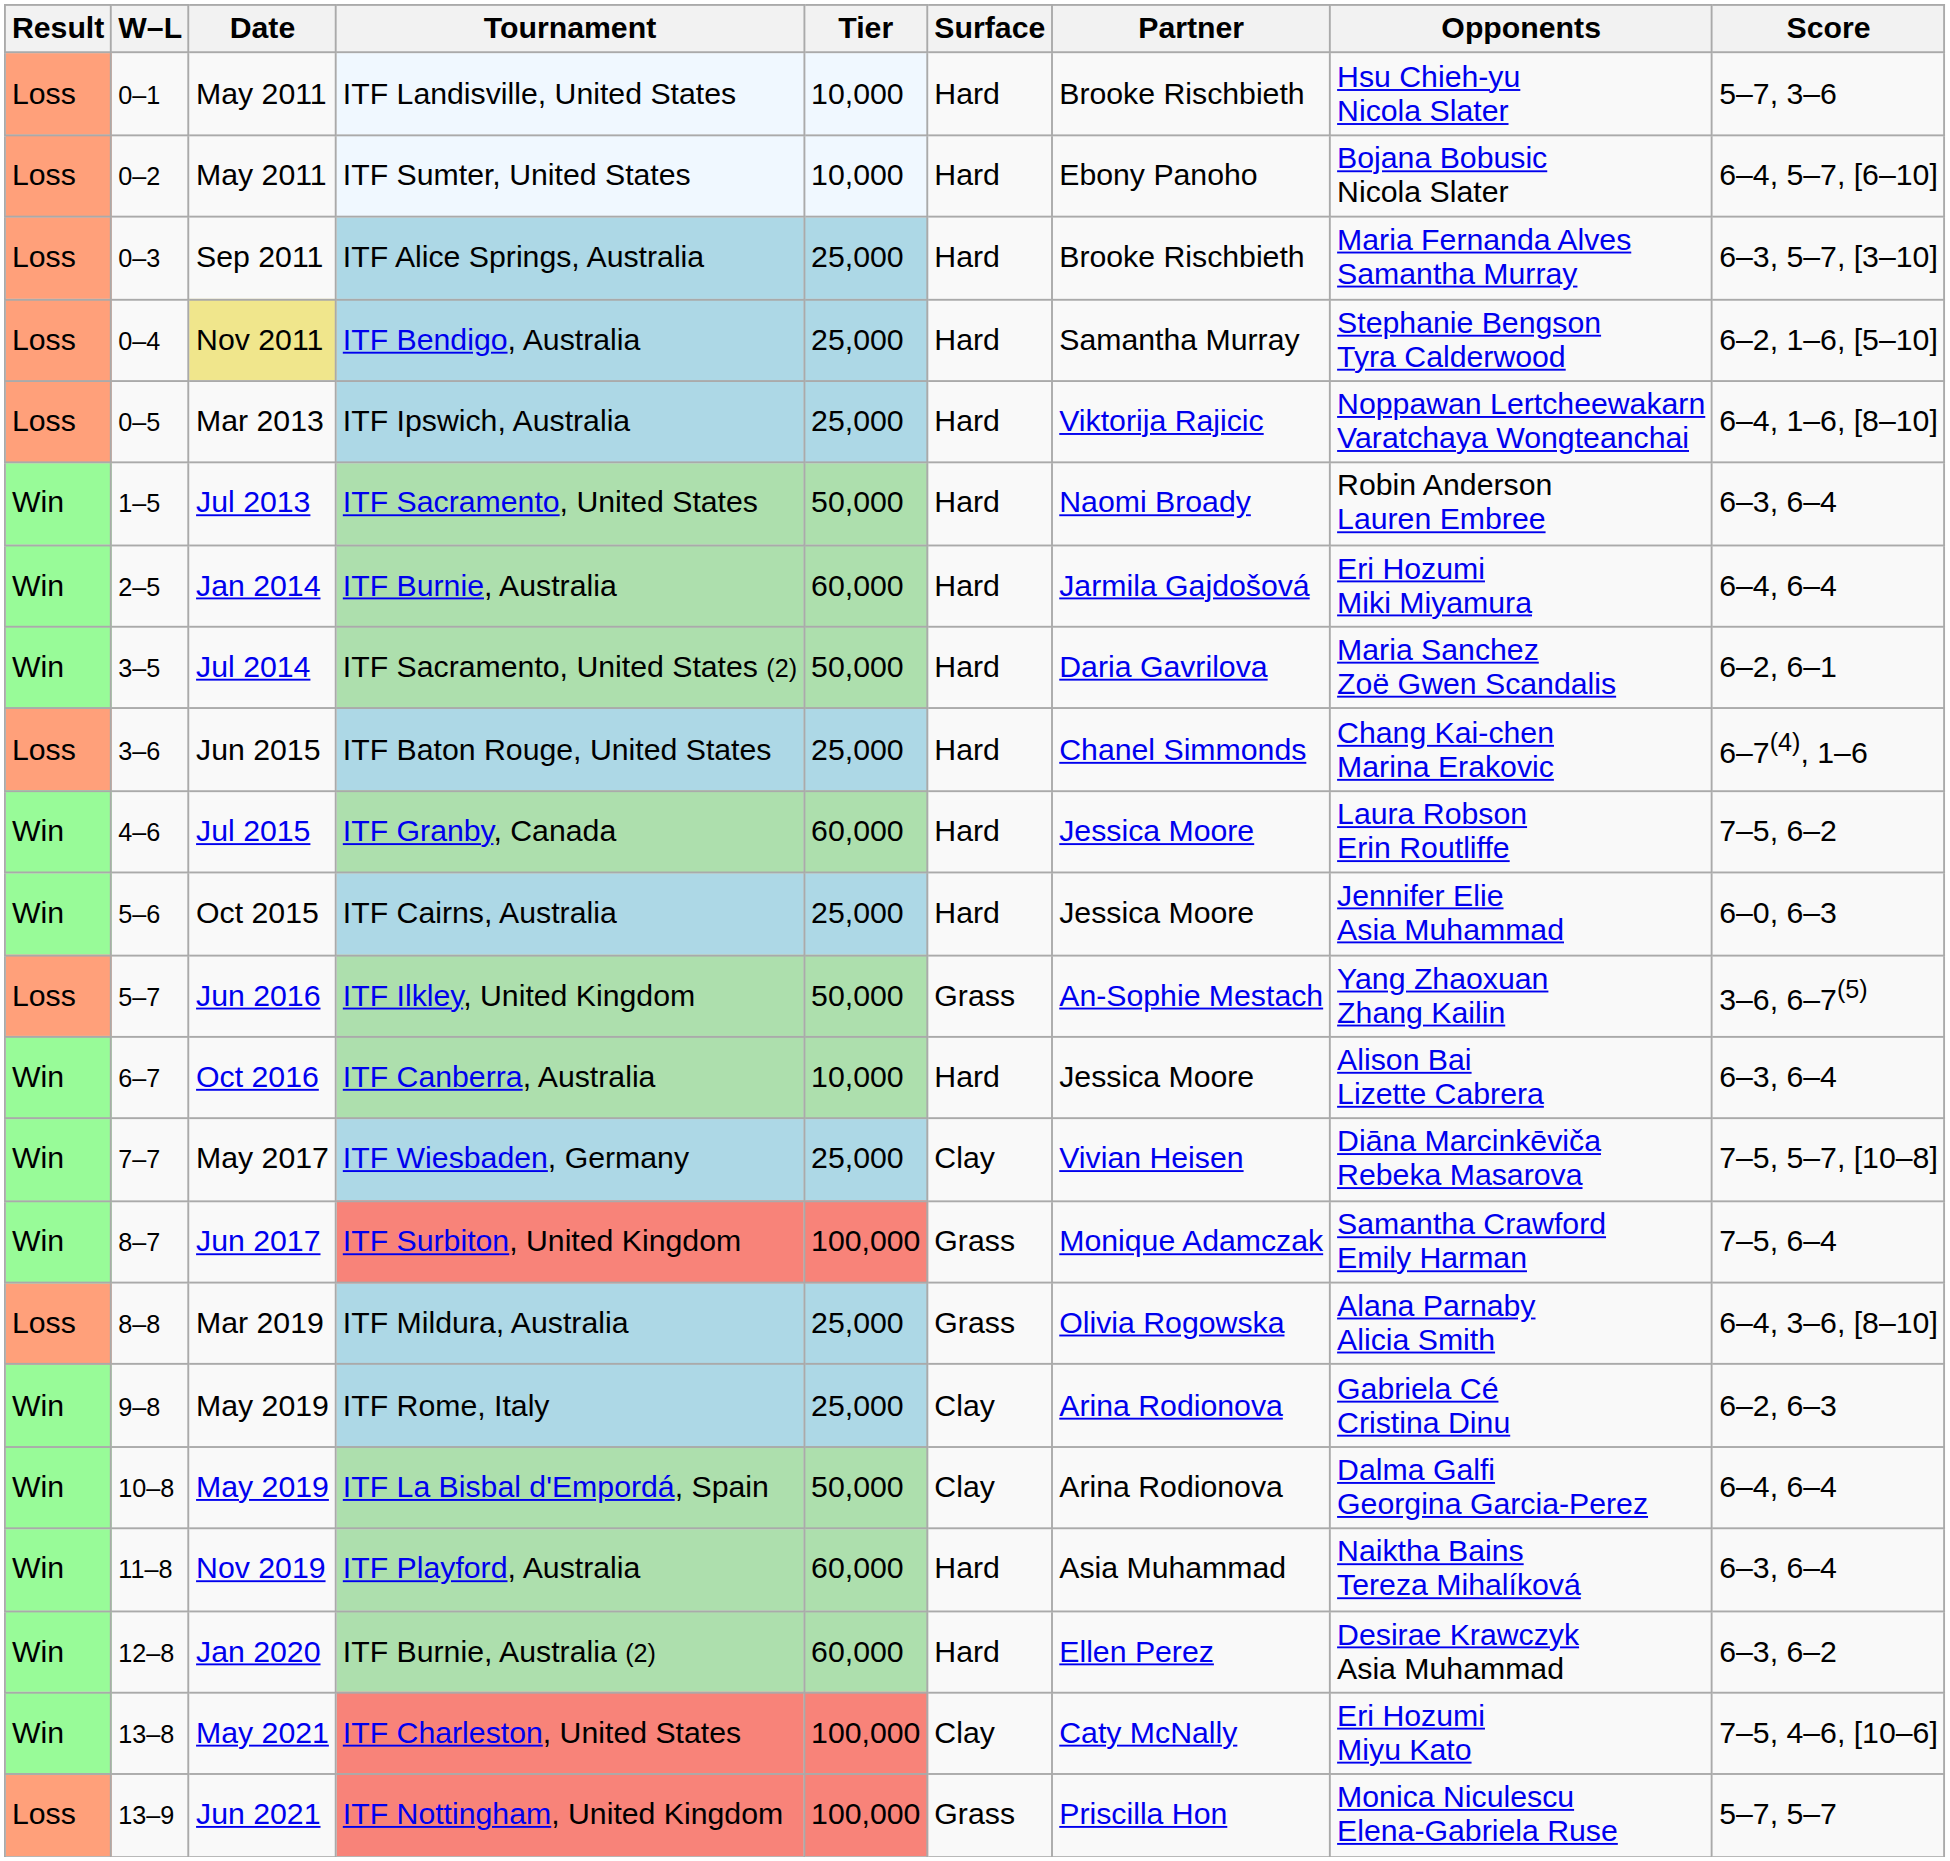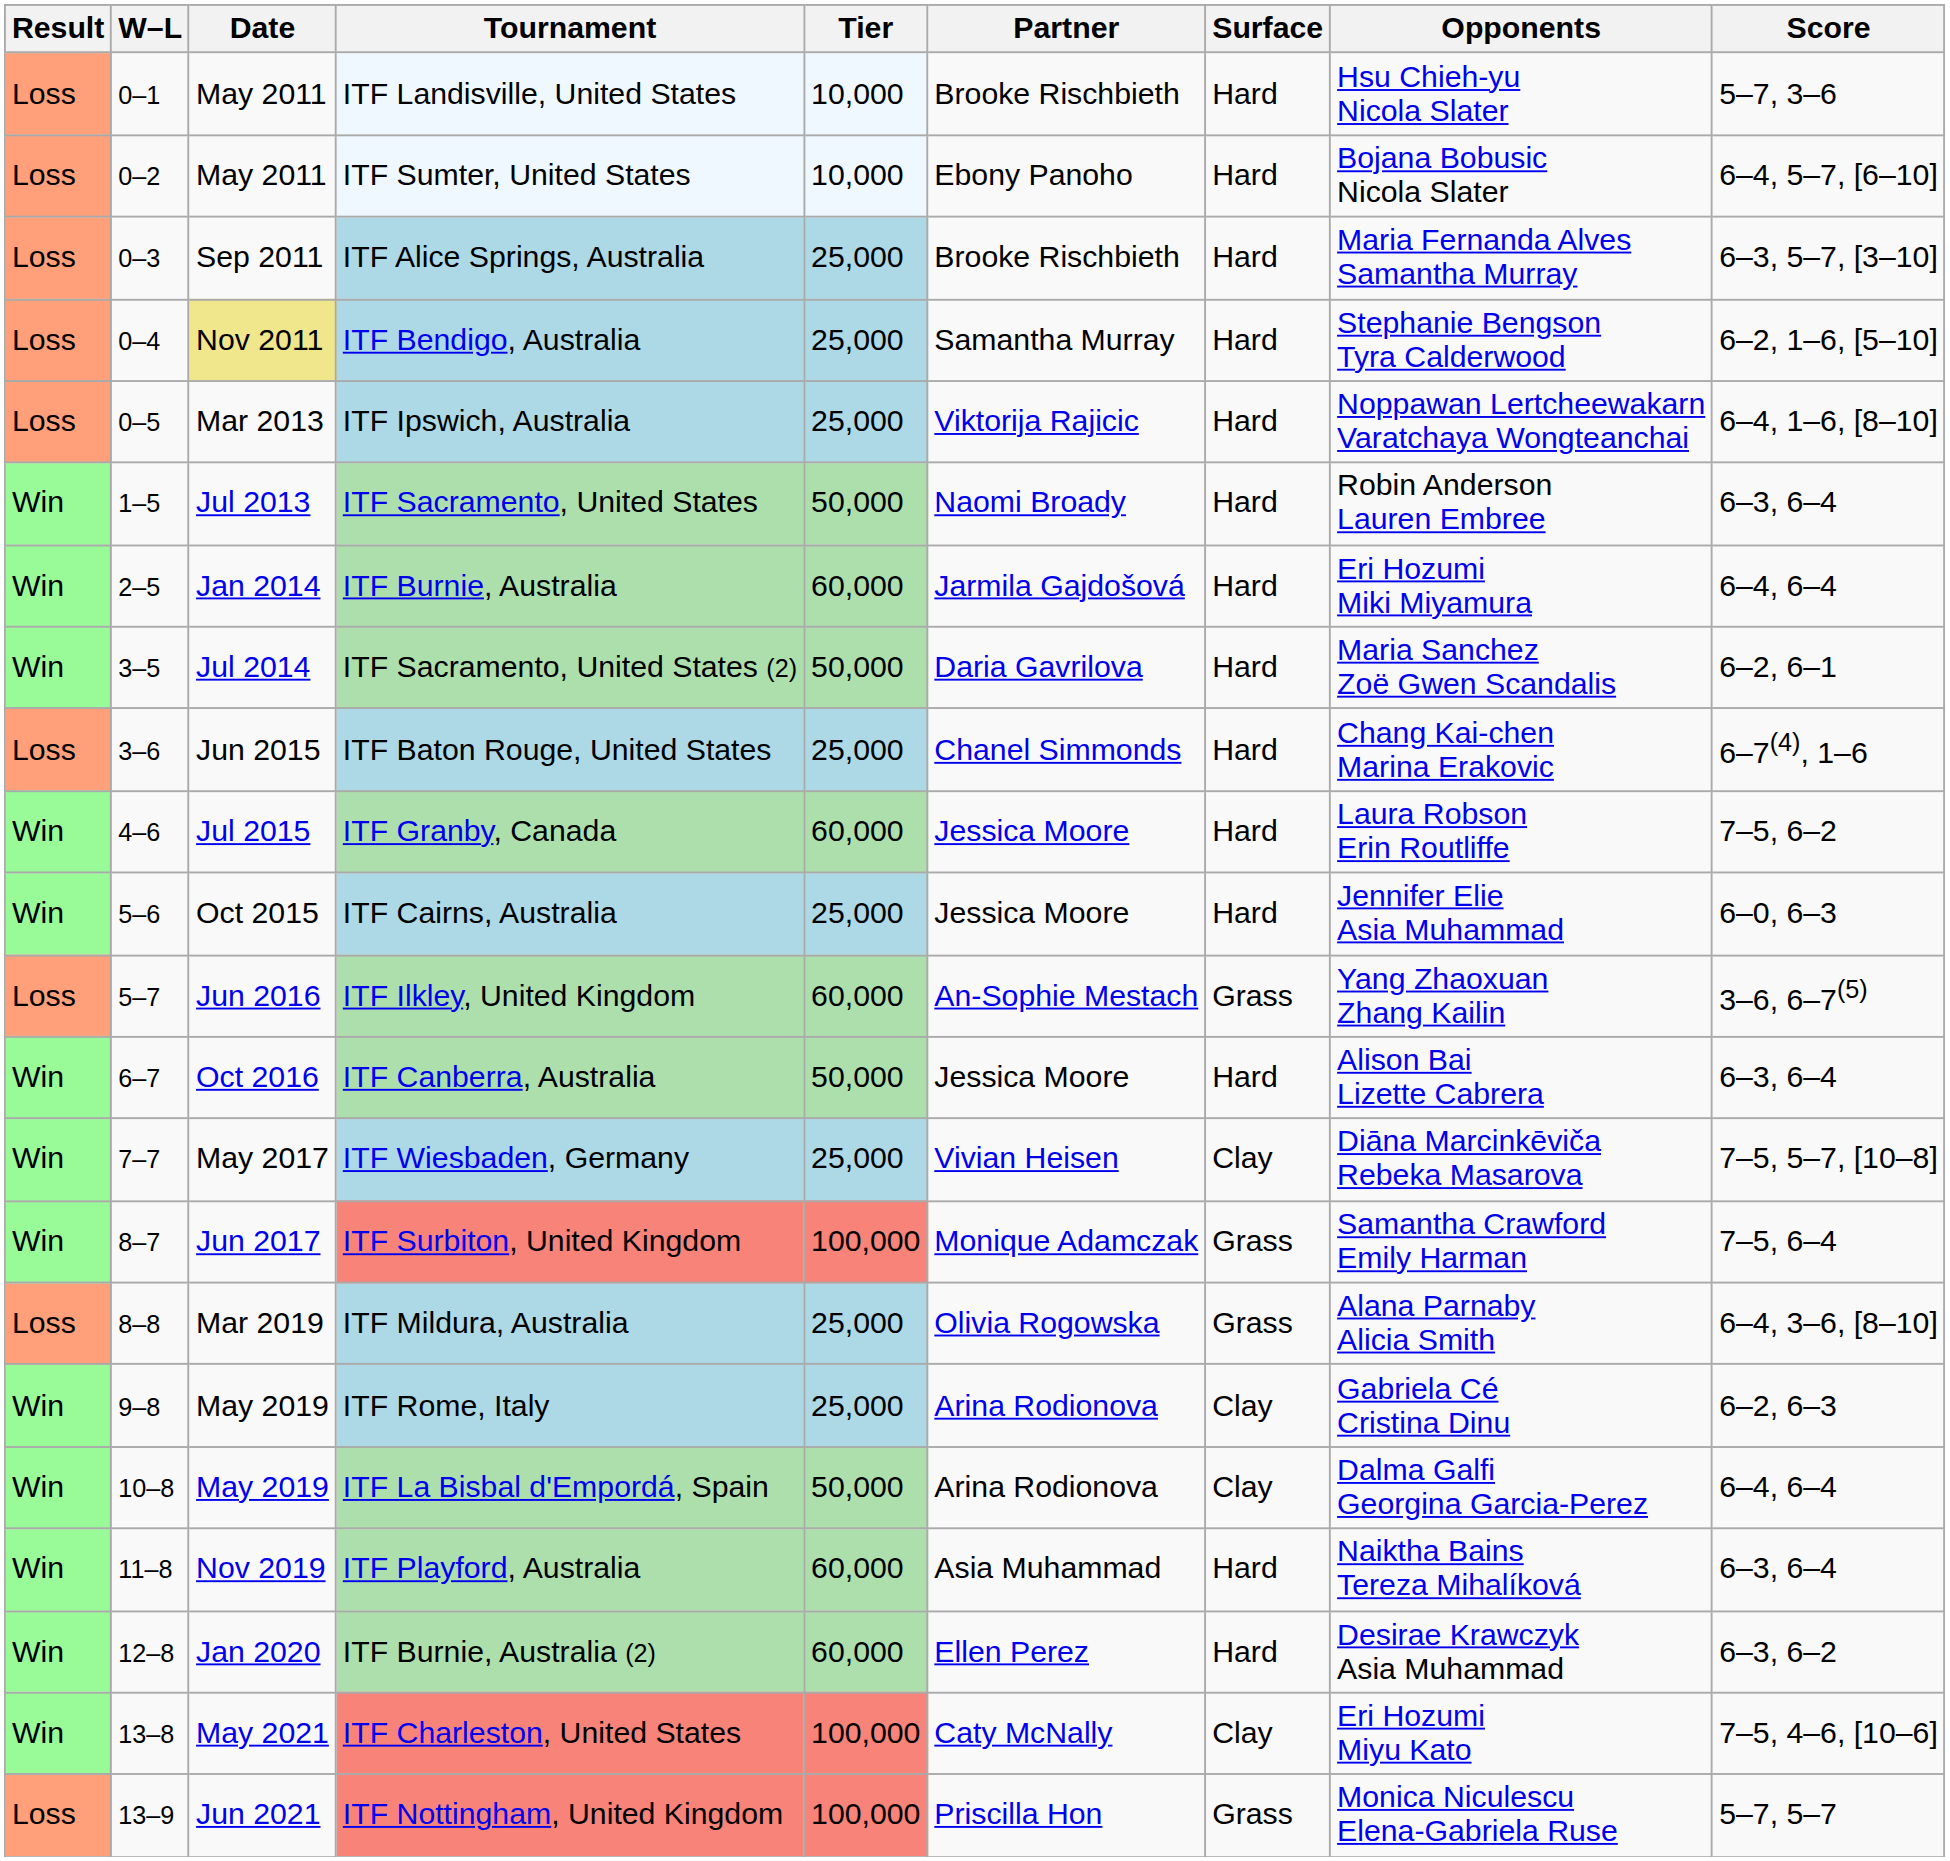columns swapped: Surface <-> Partner
ITF Ilkley, United Kingdom | Tier: 50,000 -> 60,000
ITF Canberra, Australia | Tier: 10,000 -> 50,000
